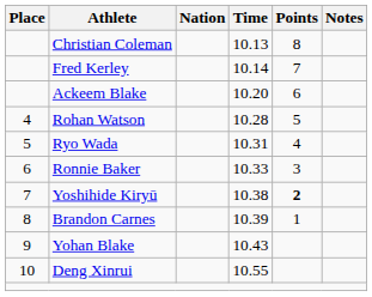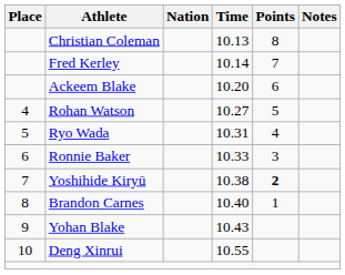Rohan Watson | Time: 10.28 -> 10.27
Brandon Carnes | Time: 10.39 -> 10.40
